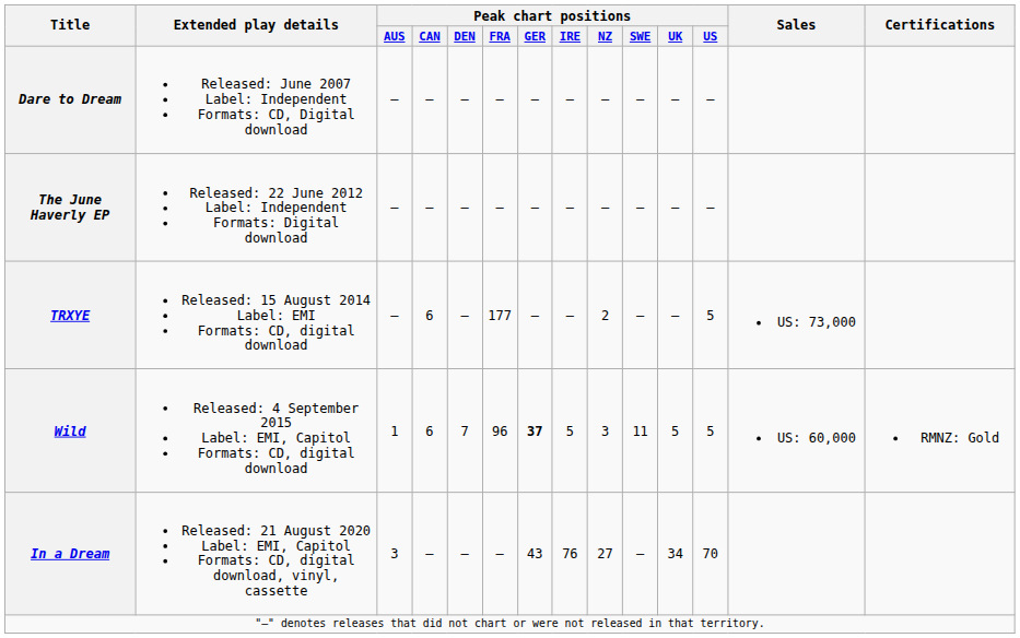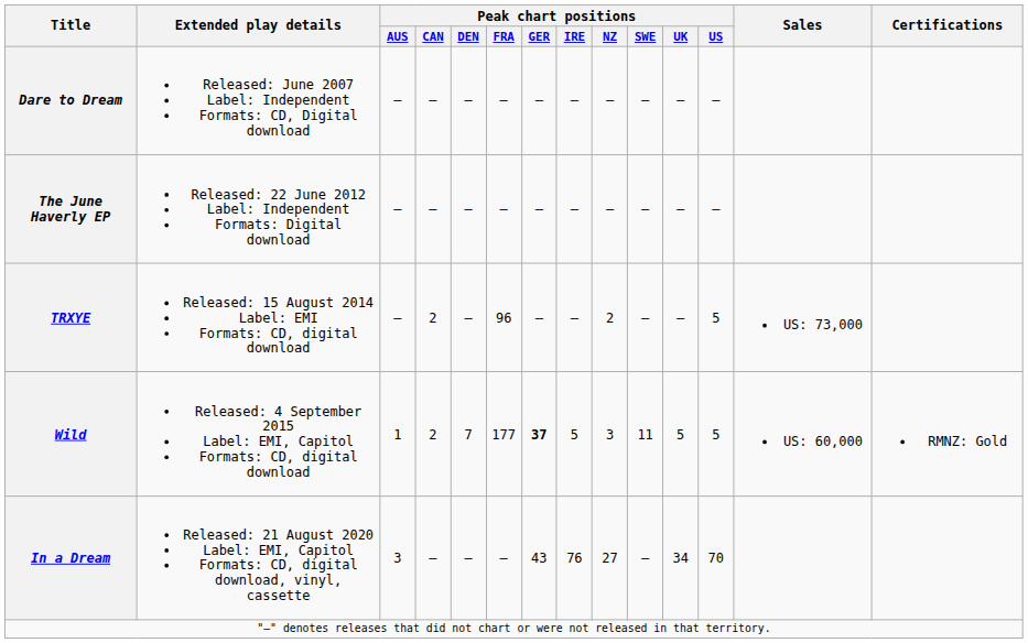TRXYE | Peak chart positions / CAN: 6 -> 2
TRXYE | Peak chart positions / FRA: 177 -> 96
Wild | Peak chart positions / CAN: 6 -> 2
Wild | Peak chart positions / FRA: 96 -> 177
